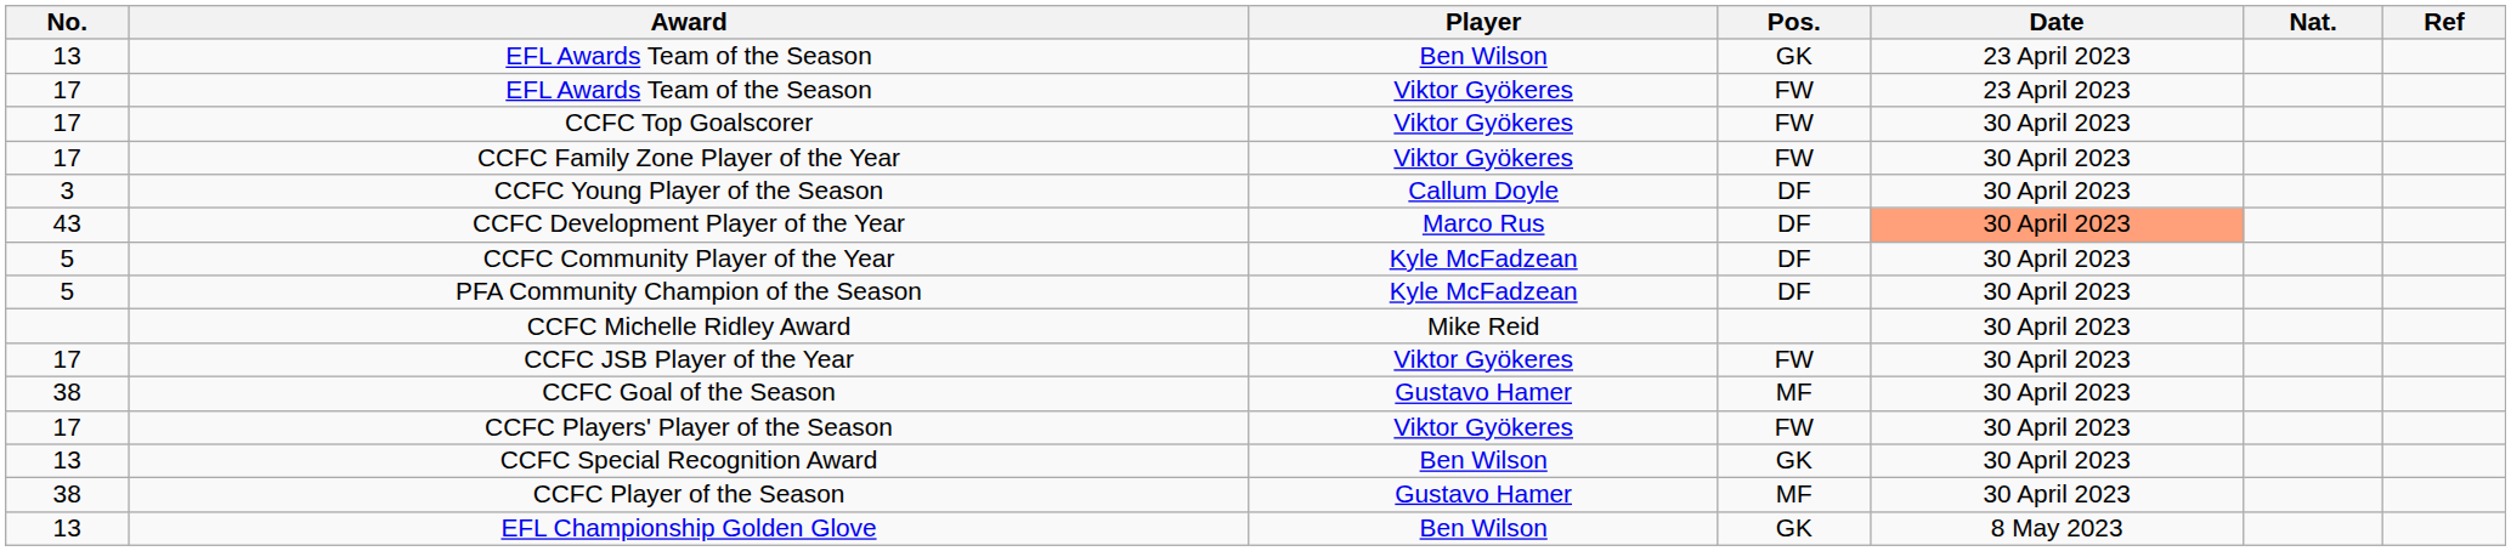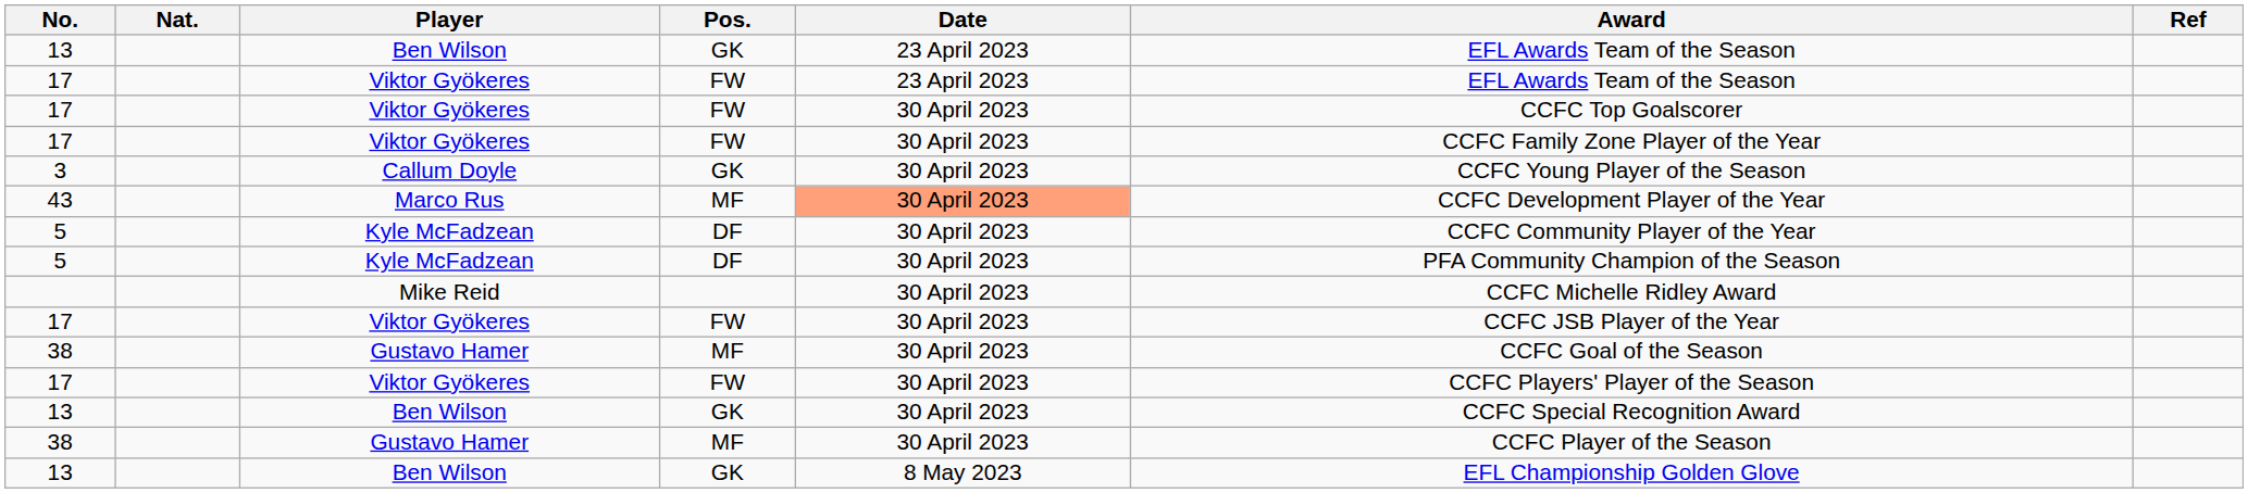columns swapped: Nat. <-> Award
3 | Pos.: DF -> GK
43 | Pos.: DF -> MF
